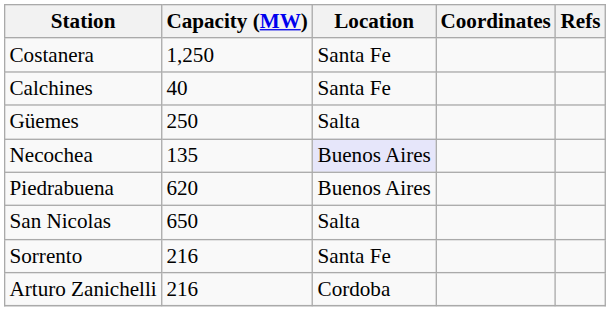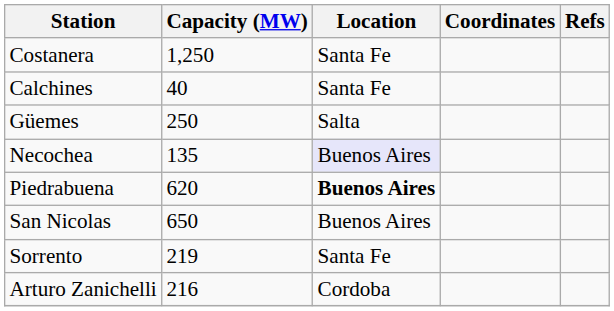Piedrabuena | Location: normal -> bold
San Nicolas | Location: Salta -> Buenos Aires
Sorrento | Capacity (MW): 216 -> 219
